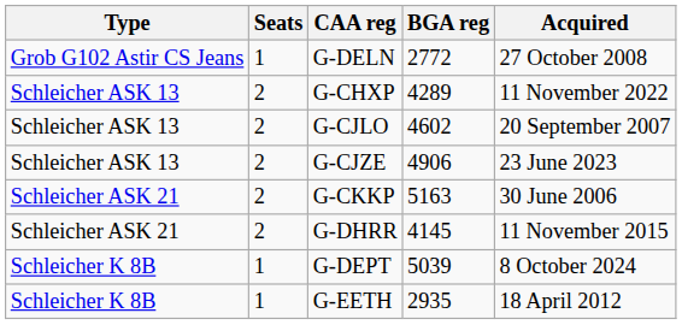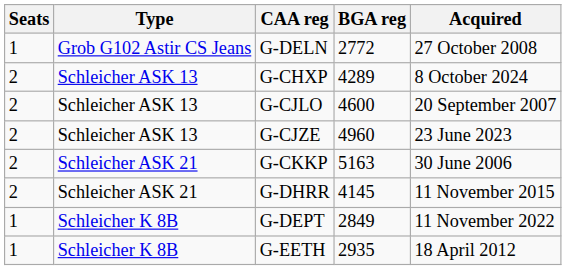columns swapped: Type <-> Seats
G-CHXP | Acquired: 11 November 2022 -> 8 October 2024
G-CJLO | BGA reg: 4602 -> 4600
G-CJZE | BGA reg: 4906 -> 4960
G-DEPT | BGA reg: 5039 -> 2849
G-DEPT | Acquired: 8 October 2024 -> 11 November 2022
